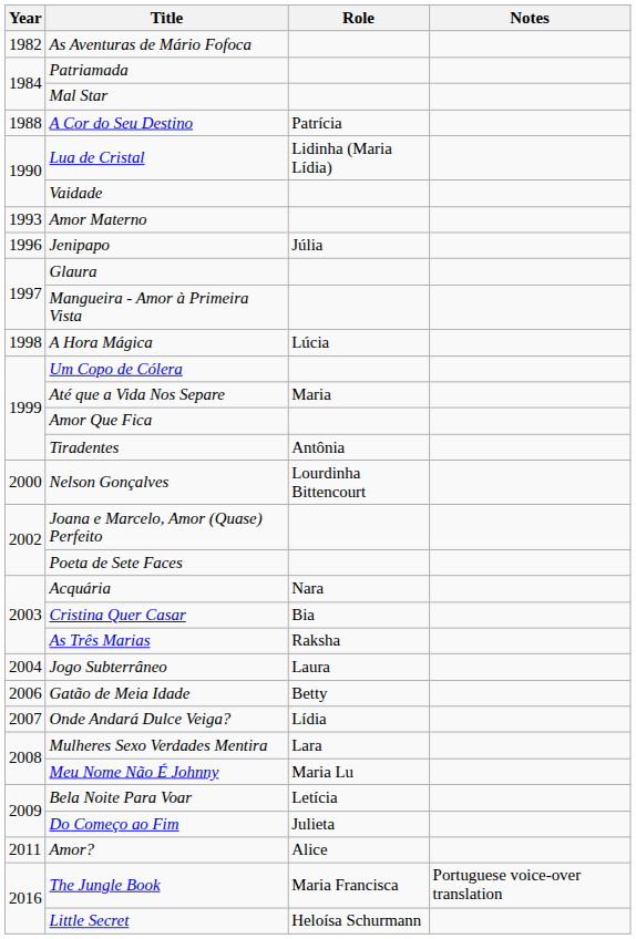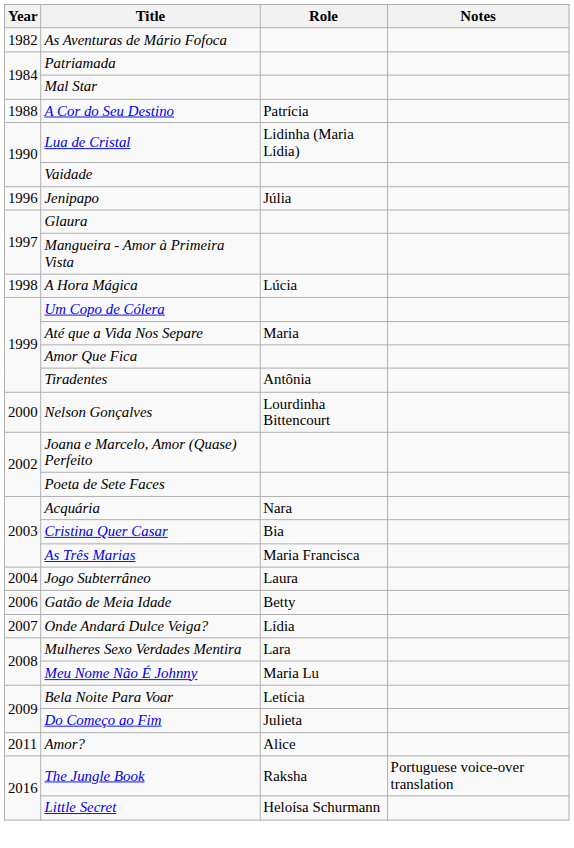- row: 1993 | Amor Materno
As Três Marias | Role: Raksha -> Maria Francisca
The Jungle Book | Role: Maria Francisca -> Raksha
